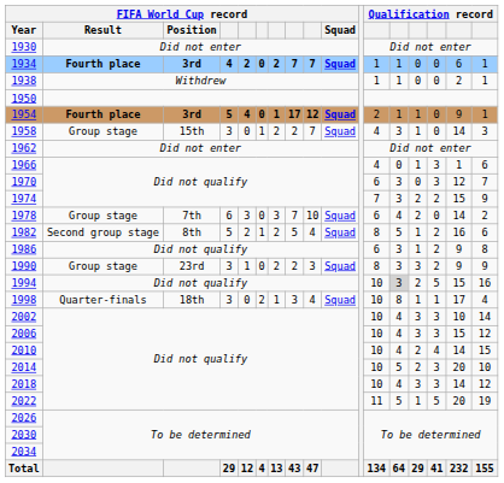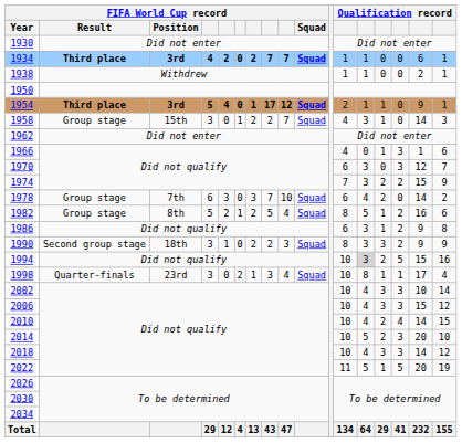1934 | FIFA World Cup record / Result: Fourth place -> Third place
1954 | FIFA World Cup record / Result: Fourth place -> Third place
1982 | FIFA World Cup record / Result: Second group stage -> Group stage
1990 | FIFA World Cup record / Result: Group stage -> Second group stage
1990 | FIFA World Cup record / Position: 23rd -> 18th
1998 | FIFA World Cup record / Position: 18th -> 23rd
